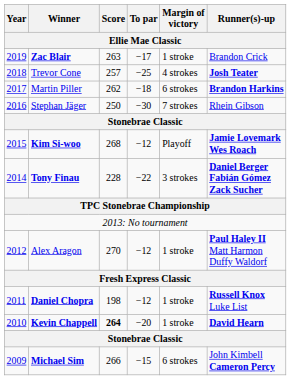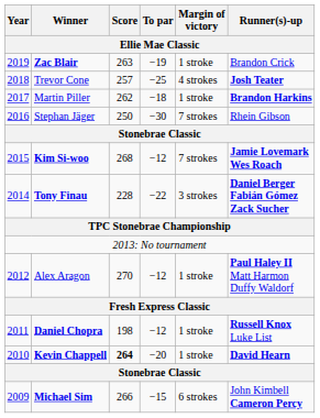Zac Blair | To par: −17 -> −19
Martin Piller | Margin of victory: 6 strokes -> 1 stroke
Kim Si-woo | Margin of victory: Playoff -> 7 strokes
